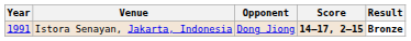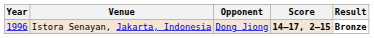Istora Senayan, Jakarta, Indonesia | Year: 1991 -> 1996
